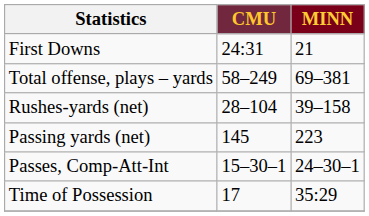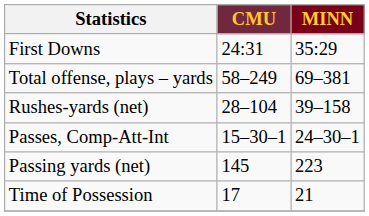First Downs | MINN: 21 -> 35:29
rows swapped: Passing yards (net) <-> Passes, Comp-Att-Int
Time of Possession | MINN: 35:29 -> 21
